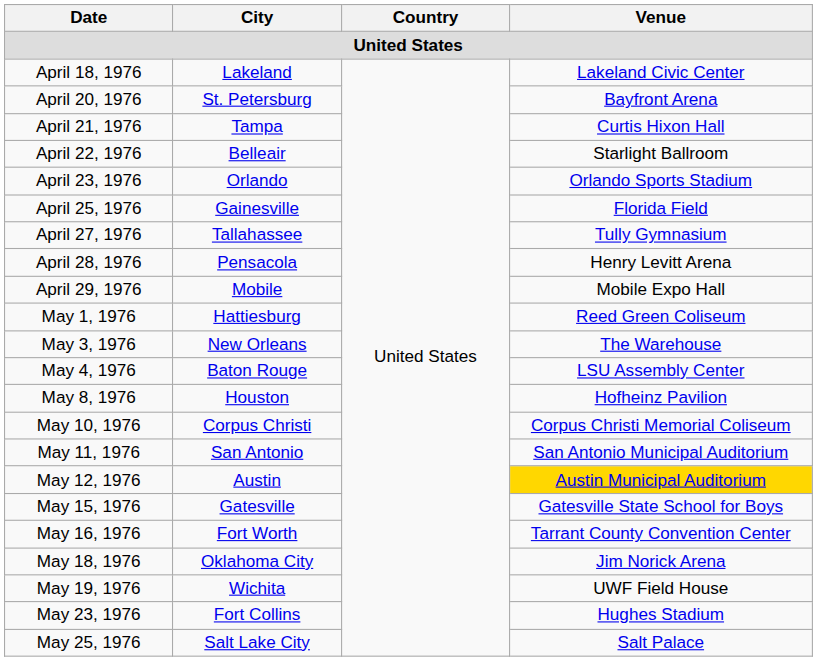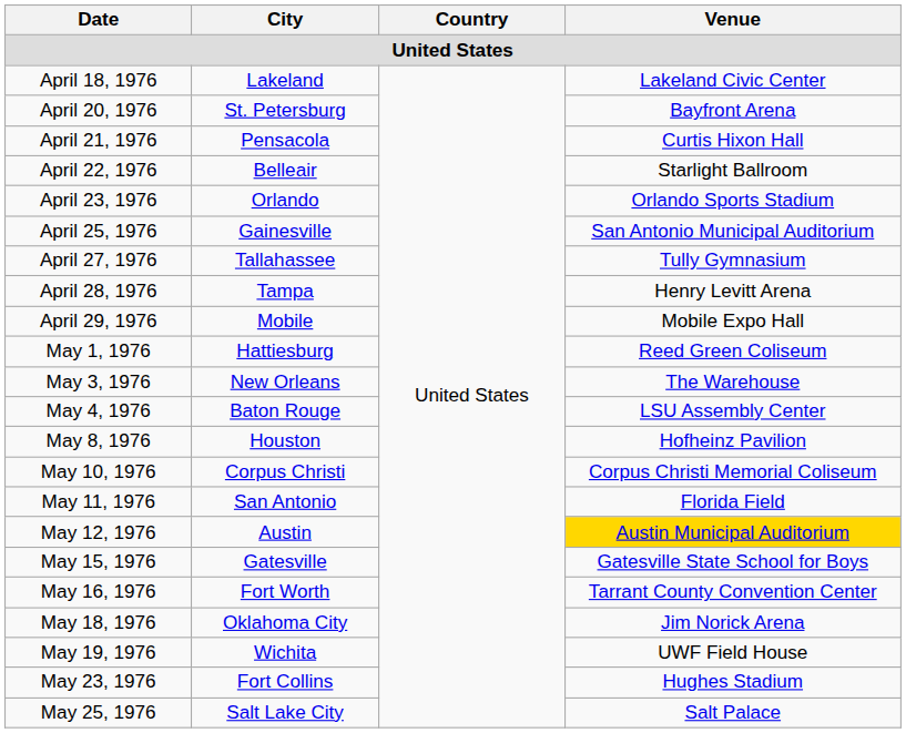April 21, 1976 | City: Tampa -> Pensacola
April 25, 1976 | Venue: Florida Field -> San Antonio Municipal Auditorium
April 28, 1976 | City: Pensacola -> Tampa
May 11, 1976 | Venue: San Antonio Municipal Auditorium -> Florida Field
